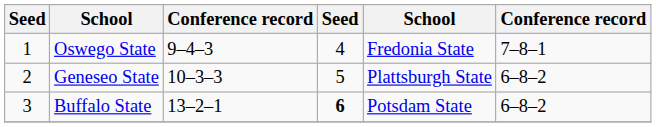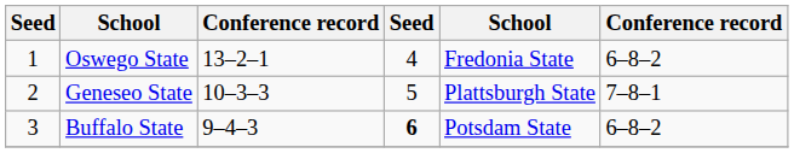Oswego State | column 3: 9–4–3 -> 13–2–1
Oswego State | column 6: 7–8–1 -> 6–8–2
Geneseo State | column 6: 6–8–2 -> 7–8–1
Buffalo State | column 3: 13–2–1 -> 9–4–3
